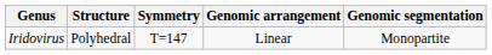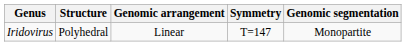columns swapped: Symmetry <-> Genomic arrangement
